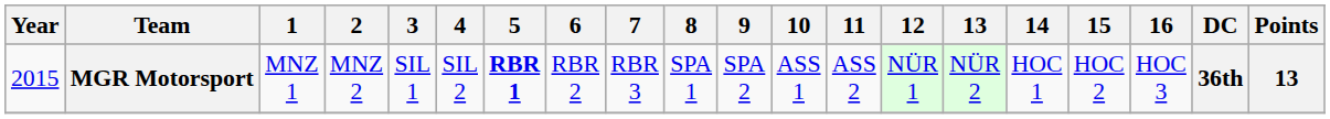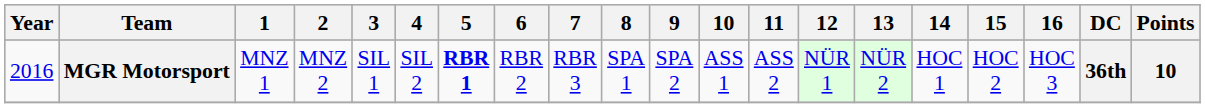MGR Motorsport | Year: 2015 -> 2016
MGR Motorsport | Points: 13 -> 10
